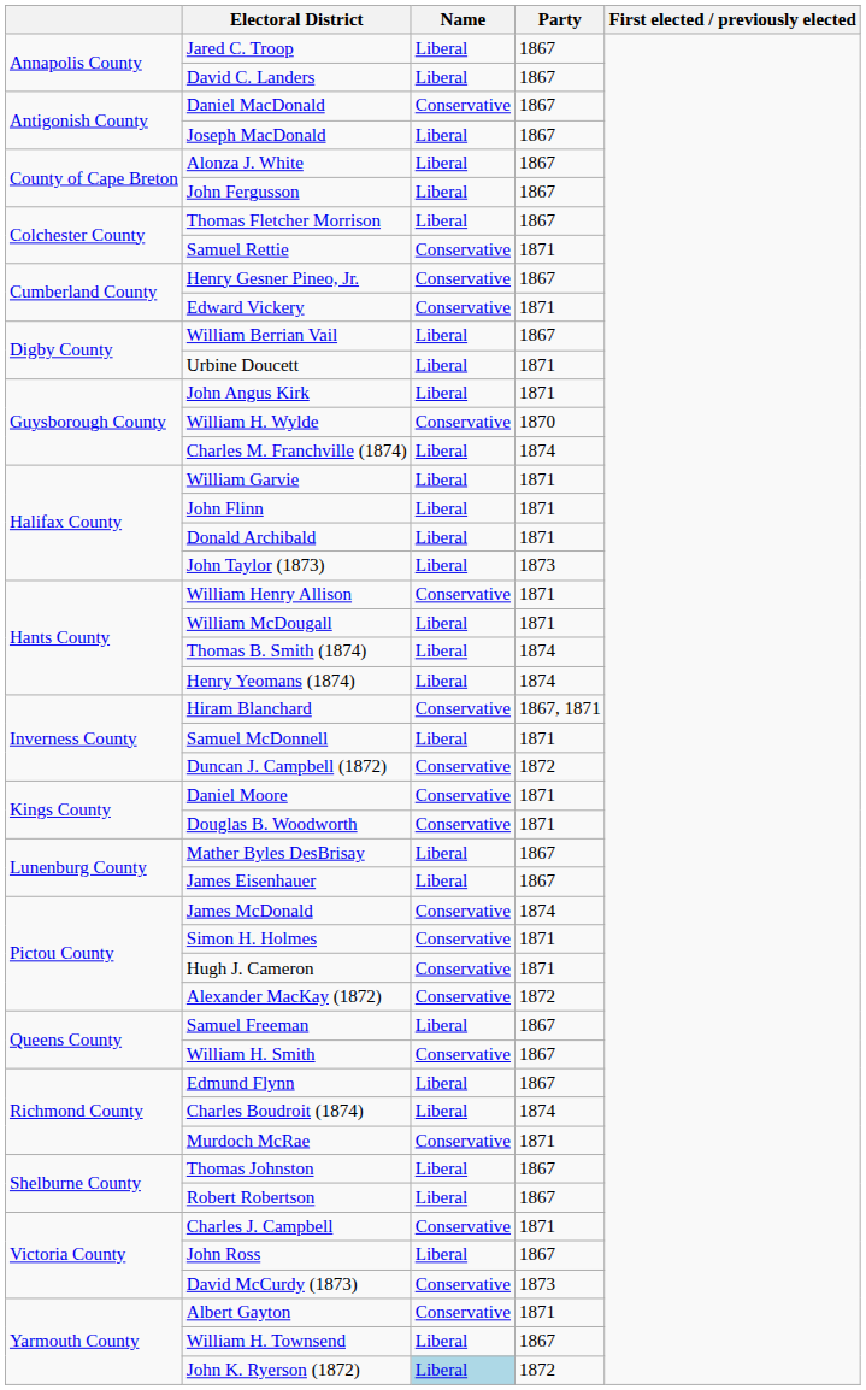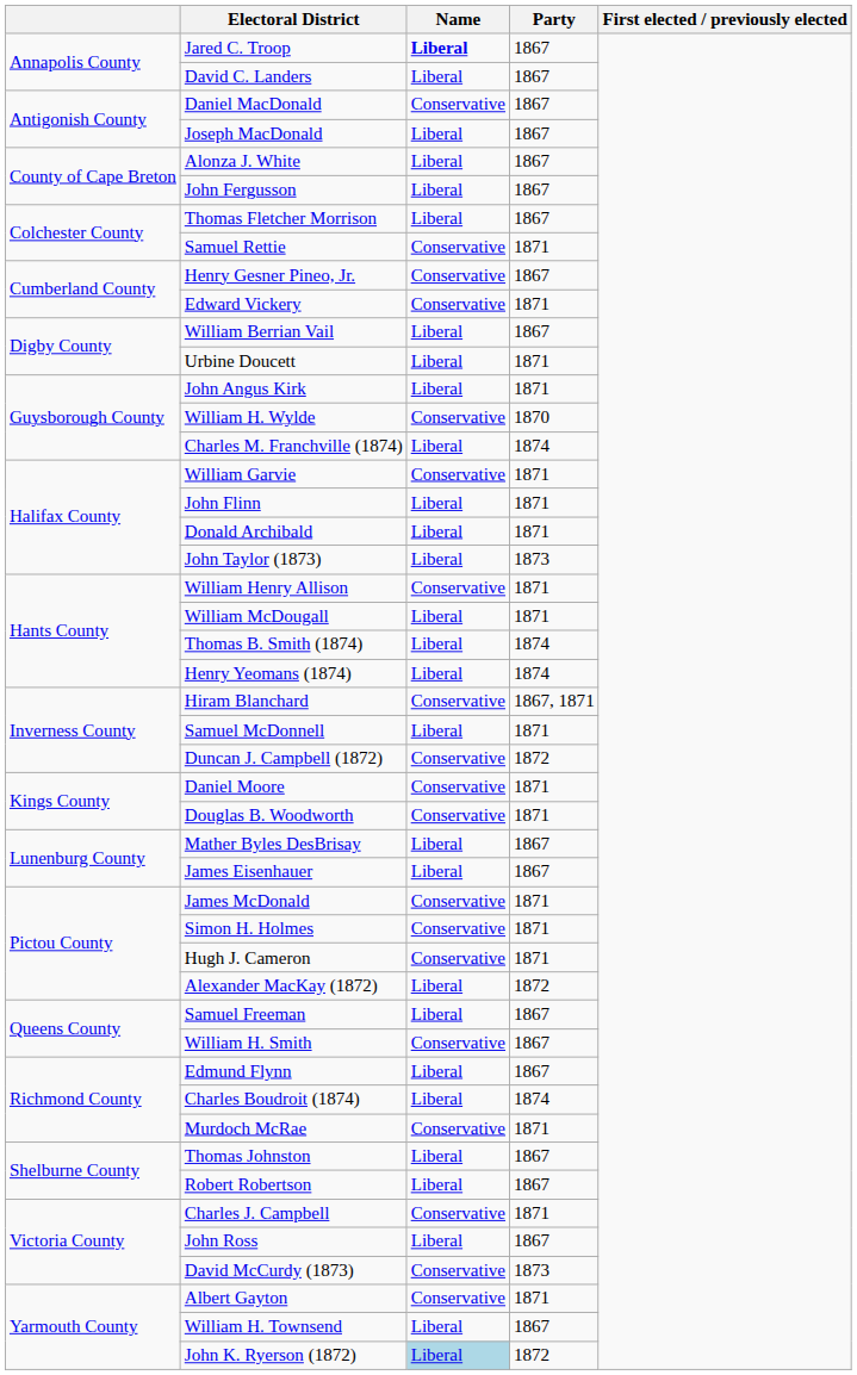Jared C. Troop | Name: normal -> bold
William Garvie | Name: Liberal -> Conservative
James McDonald | Party: 1874 -> 1871
Alexander MacKay (1872) | Name: Conservative -> Liberal
